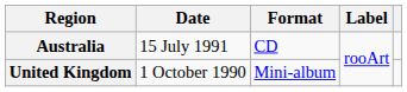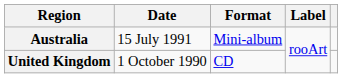Australia | Format: CD -> Mini-album
United Kingdom | Format: Mini-album -> CD
